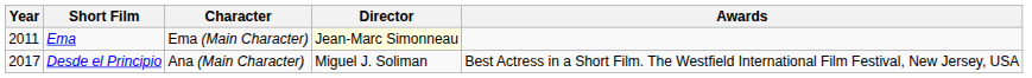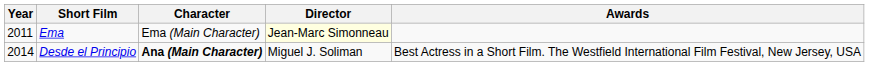Desde el Principio | Year: 2017 -> 2014
Desde el Principio | Character: normal -> bold
